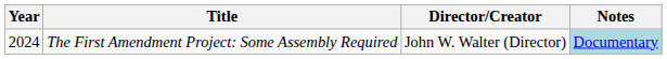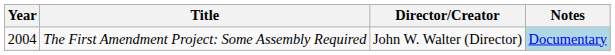The First Amendment Project: Some Assembly Required | Year: 2024 -> 2004
